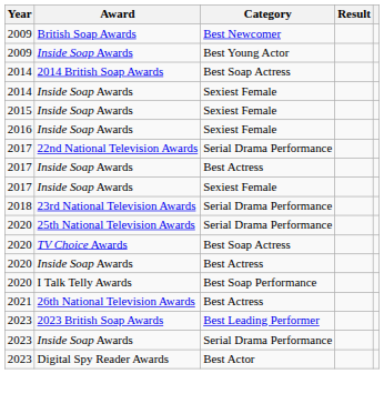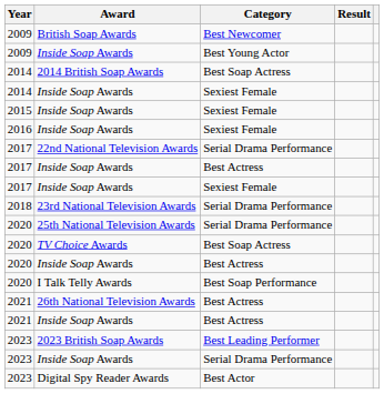+ row: 2021 | Inside Soap Awards | Best Actress
